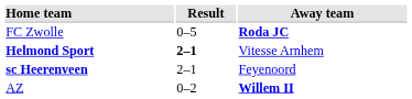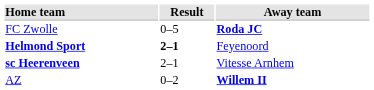Helmond Sport | Away team: Vitesse Arnhem -> Feyenoord
sc Heerenveen | Away team: Feyenoord -> Vitesse Arnhem
